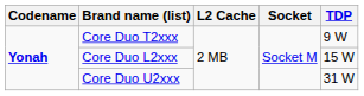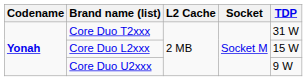Core Duo T2xxx | TDP: 9 W -> 31 W
Core Duo U2xxx | TDP: 31 W -> 9 W
